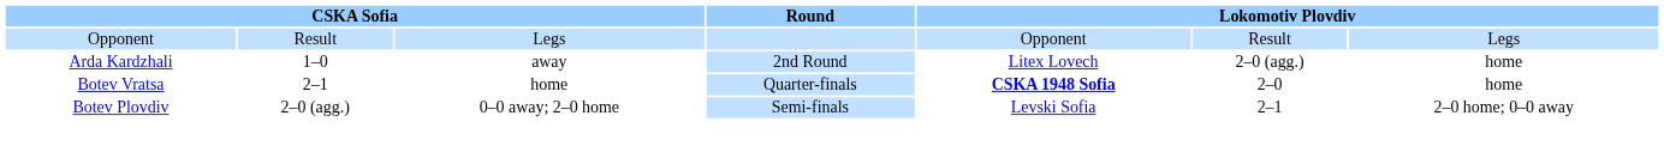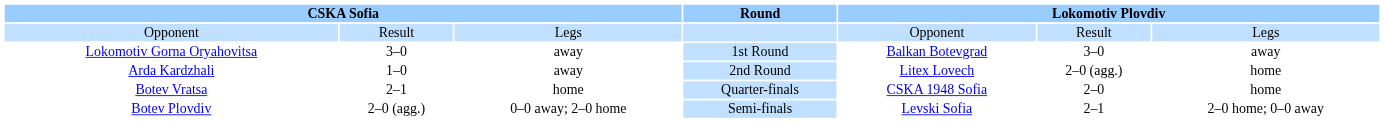+ row: Lokomotiv Gorna Oryahovitsa | 3–0 | away | 1st Round | Balkan Botevgrad | 3–0 | away
Botev Vratsa | column 5: bold -> normal
